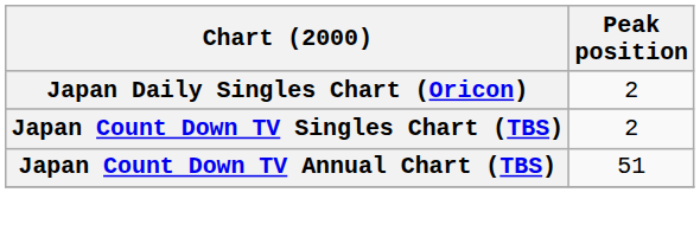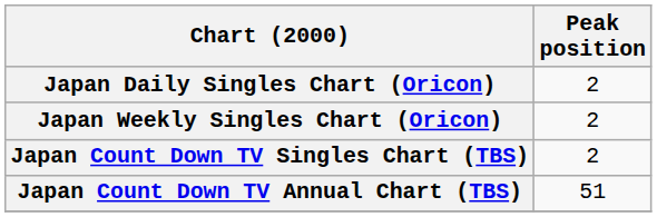+ row: Japan Weekly Singles Chart (Oricon) | 2
